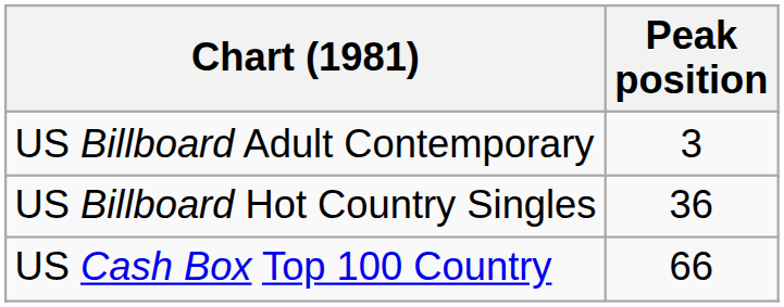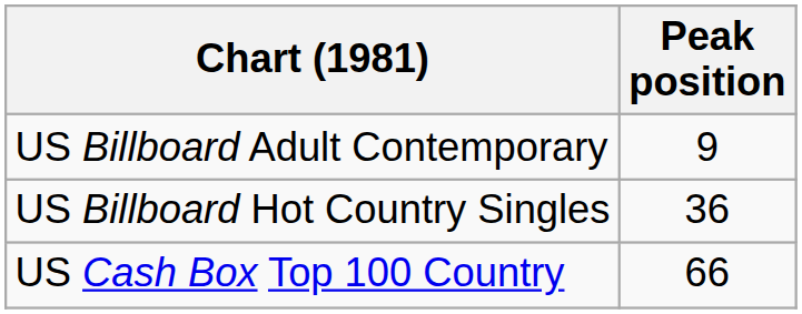US Billboard Adult Contemporary | Peak position: 3 -> 9
